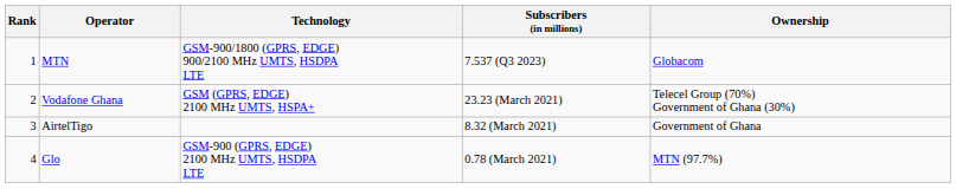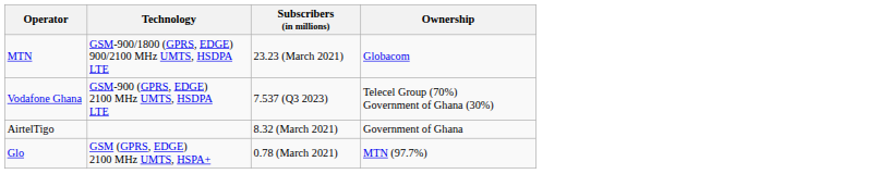- column: Rank | 1 | 2 | 3 | 4
MTN | Subscribers (in millions): 7.537 (Q3 2023) -> 23.23 (March 2021)
Vodafone Ghana | Technology: GSM (GPRS, EDGE) 2100 MHz UMTS, HSPA+ -> GSM-900 (GPRS, EDGE) 2100 MHz UMTS, HSDPA LTE
Vodafone Ghana | Subscribers (in millions): 23.23 (March 2021) -> 7.537 (Q3 2023)
Glo | Technology: GSM-900 (GPRS, EDGE) 2100 MHz UMTS, HSDPA LTE -> GSM (GPRS, EDGE) 2100 MHz UMTS, HSPA+
